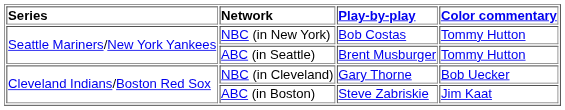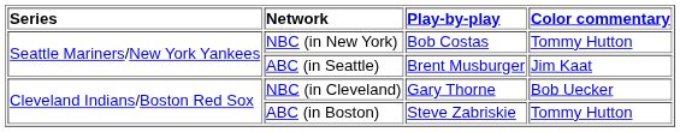ABC (in Seattle) | Color commentary: Tommy Hutton -> Jim Kaat
ABC (in Boston) | Color commentary: Jim Kaat -> Tommy Hutton
